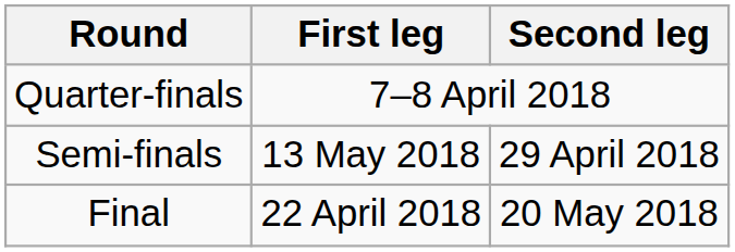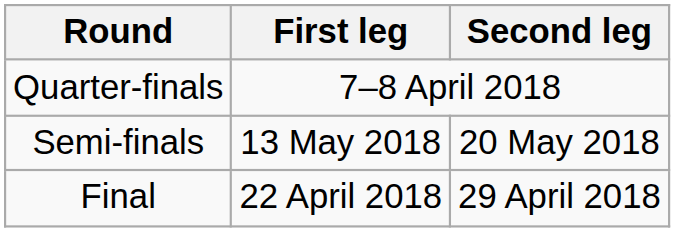Semi-finals | Second leg: 29 April 2018 -> 20 May 2018
Final | Second leg: 20 May 2018 -> 29 April 2018
